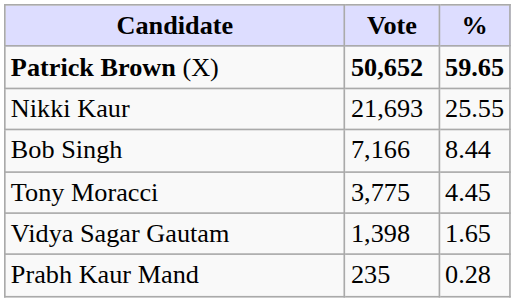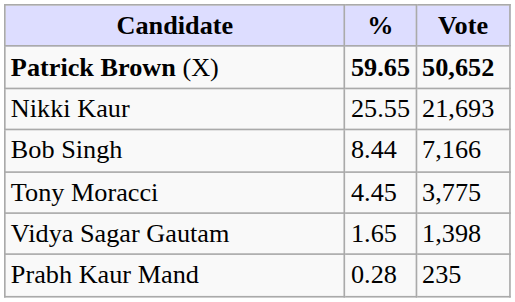columns swapped: Vote <-> %
